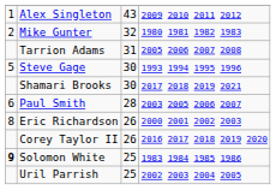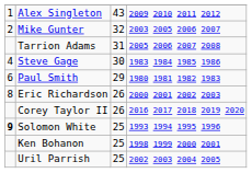Mike Gunter | column 4: 1980 1981 1982 1983 -> 2003 2005 2006 2007
Steve Gage | column 1: 5 -> 4
Steve Gage | column 4: 1993 1994 1995 1996 -> 1983 1984 1985 1986
- row: Shamari Brooks | 30 | 2017 2018 2019 2021
Paul Smith | column 3: 28 -> 29
Paul Smith | column 4: 2003 2005 2006 2007 -> 1980 1981 1982 1983
Solomon White | column 4: 1983 1984 1985 1986 -> 1993 1994 1995 1996
+ row: Ken Bohanon | 25 | 1998 1999 2000 2001
